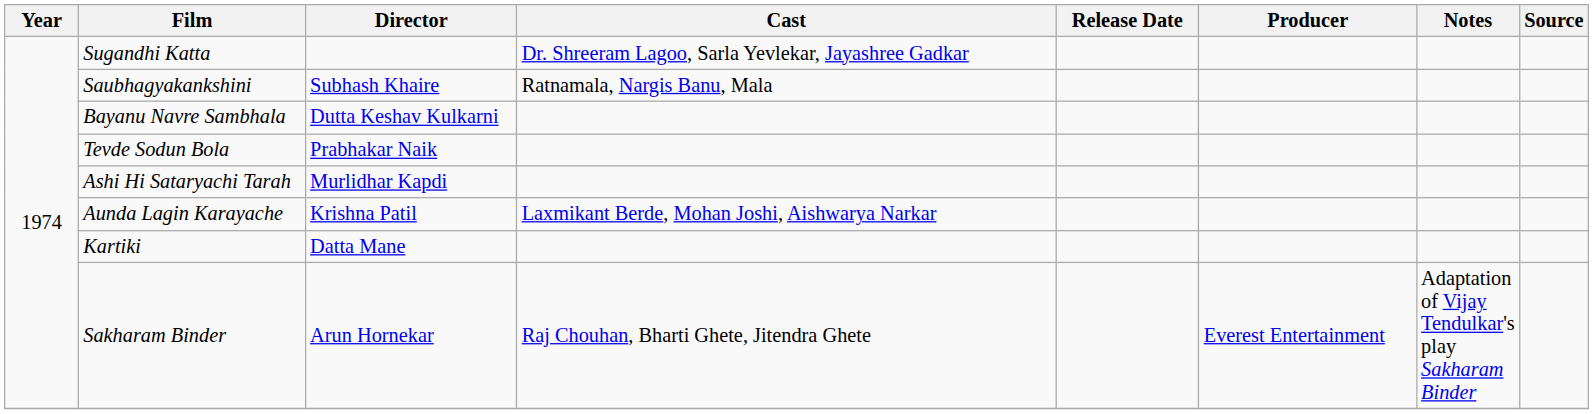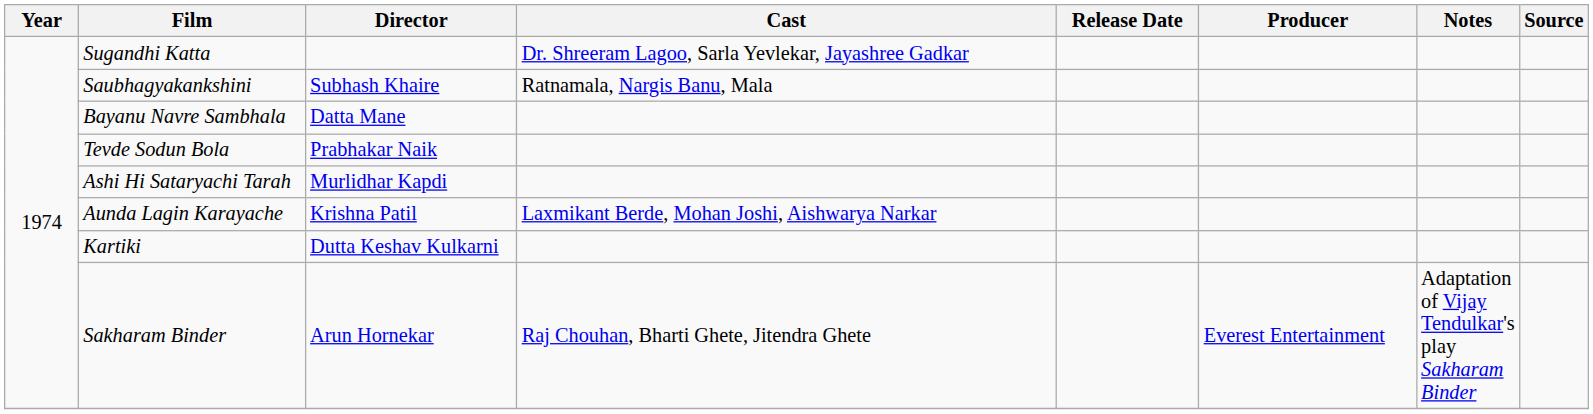Bayanu Navre Sambhala | Director: Dutta Keshav Kulkarni -> Datta Mane
Kartiki | Director: Datta Mane -> Dutta Keshav Kulkarni
